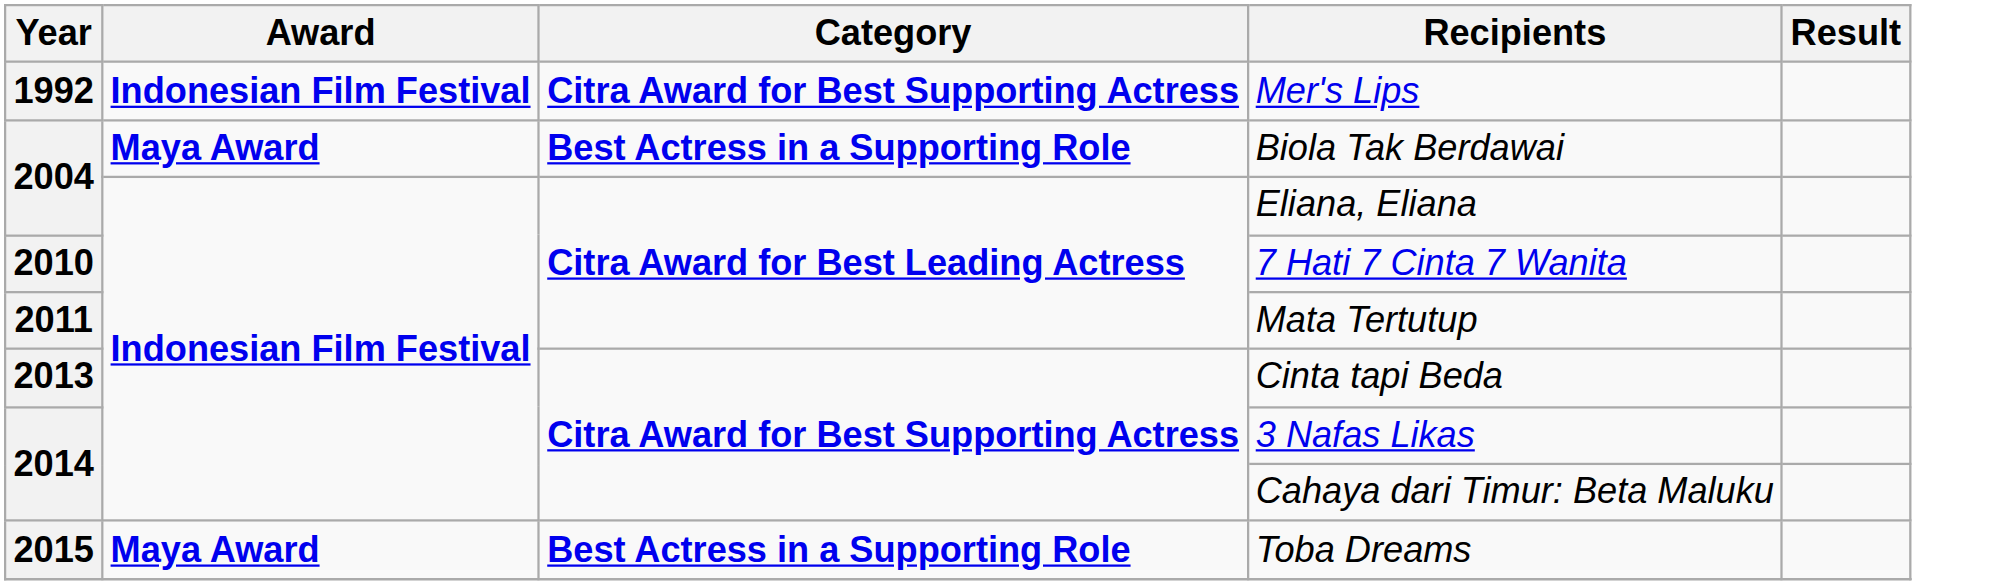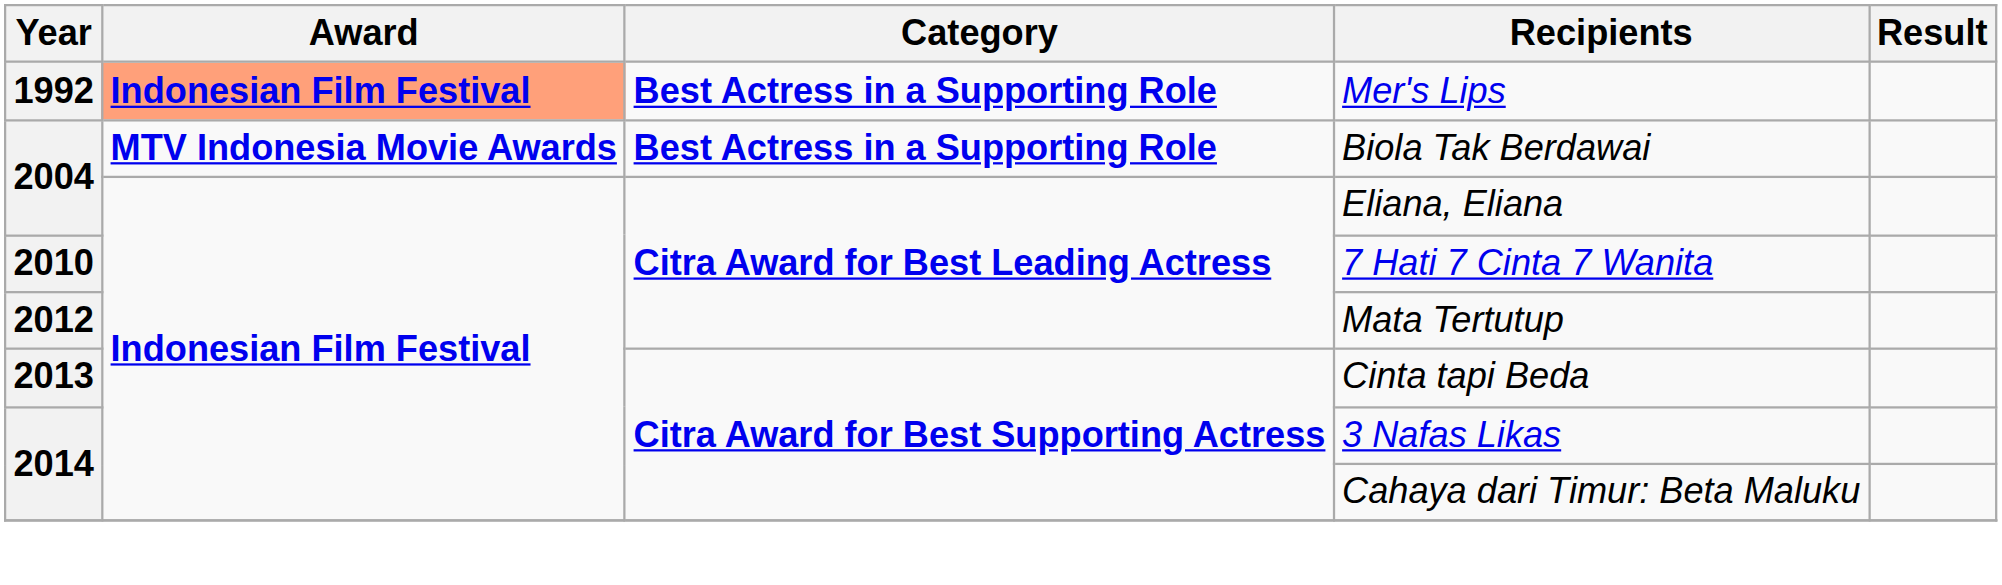Mer's Lips | Award: no background -> lightsalmon background
Mer's Lips | Category: Citra Award for Best Supporting Actress -> Best Actress in a Supporting Role
Biola Tak Berdawai | Award: Maya Award -> MTV Indonesia Movie Awards
Mata Tertutup | Year: 2011 -> 2012
- row: 2015 | Maya Award | Best Actress in a Supporting Role | Toba Dreams
